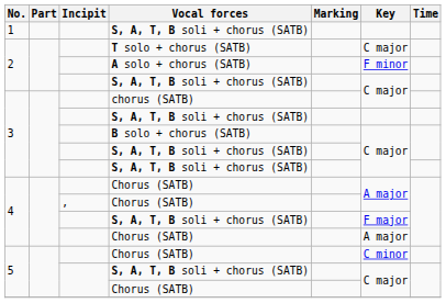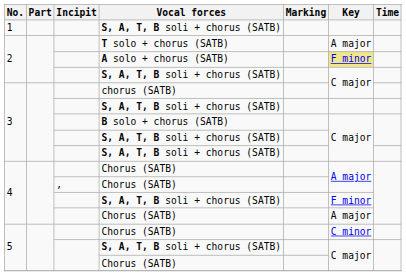T solo + chorus (SATB) | Key: C major -> A major
A solo + chorus (SATB) | Key: no background -> khaki background
4 / S, A, T, B soli + chorus (SATB) | Key: F major -> F minor
